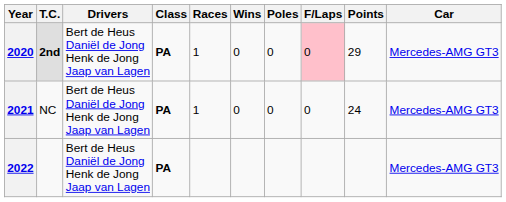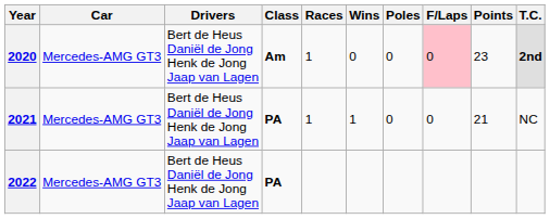columns swapped: Car <-> T.C.
2020 | Class: PA -> Am
2020 | Points: 29 -> 23
2021 | Wins: 0 -> 1
2021 | Points: 24 -> 21
